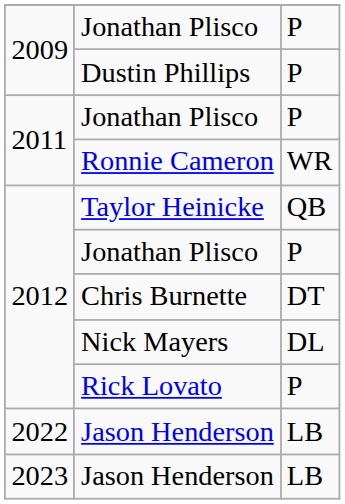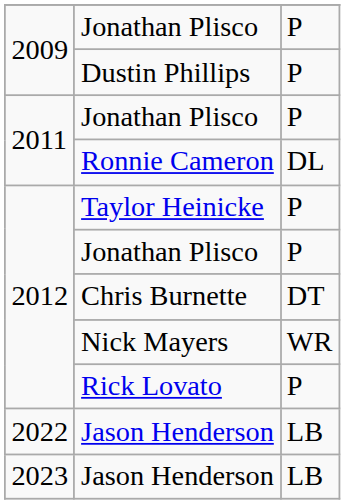Ronnie Cameron | column 3: WR -> DL
Taylor Heinicke | column 3: QB -> P
Nick Mayers | column 3: DL -> WR
